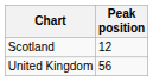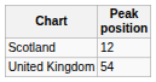United Kingdom | Peak position: 56 -> 54
